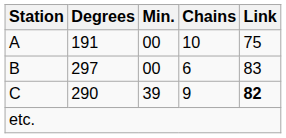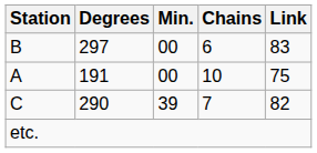rows swapped: A <-> B
C | Chains: 9 -> 7
C | Link: bold -> normal
